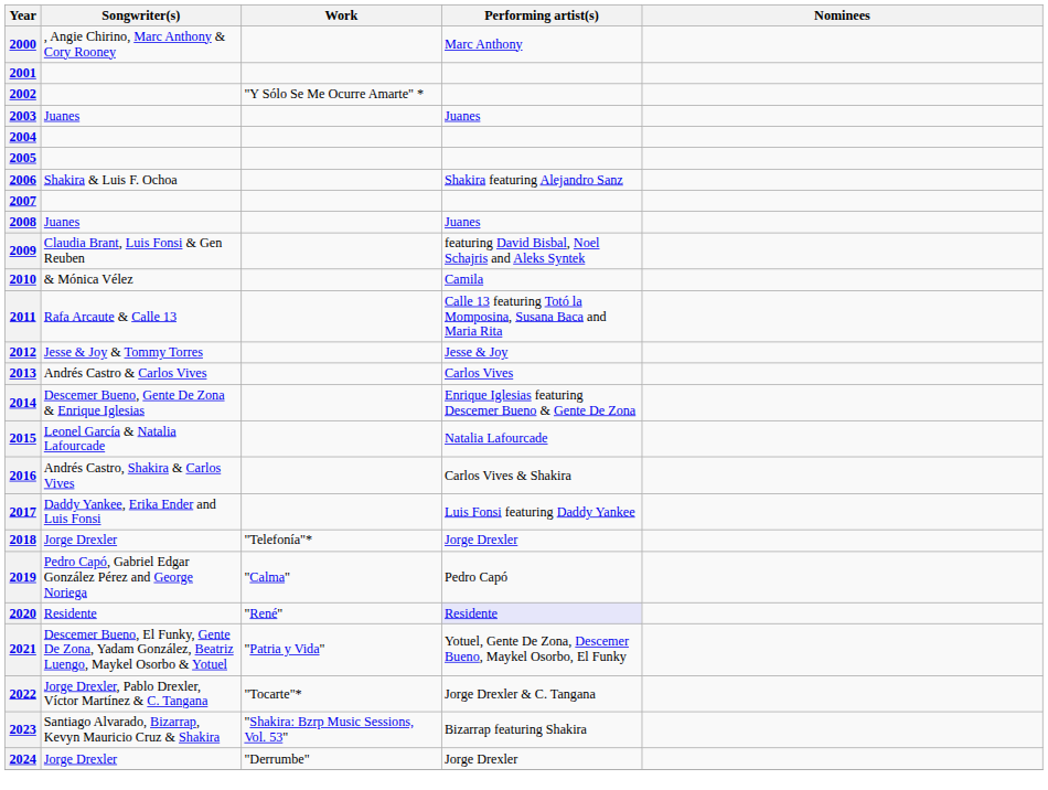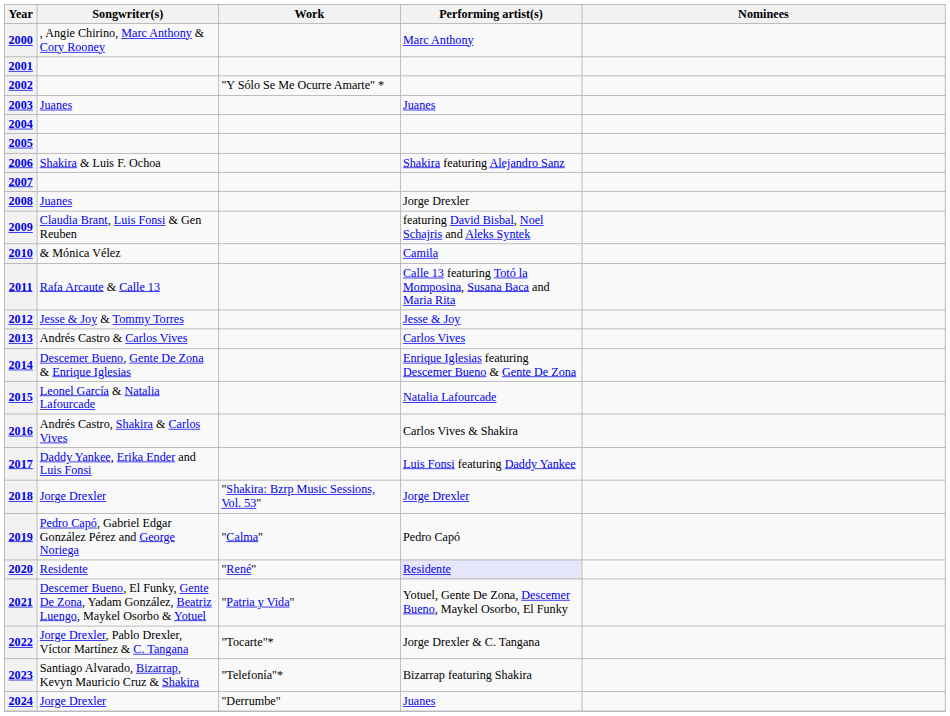2008 | Performing artist(s): Juanes -> Jorge Drexler
2018 | Work: "Telefonía"* -> "Shakira: Bzrp Music Sessions, Vol. 53"
2023 | Work: "Shakira: Bzrp Music Sessions, Vol. 53" -> "Telefonía"*
2024 | Performing artist(s): Jorge Drexler -> Juanes
